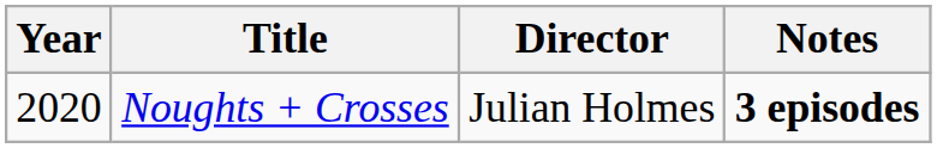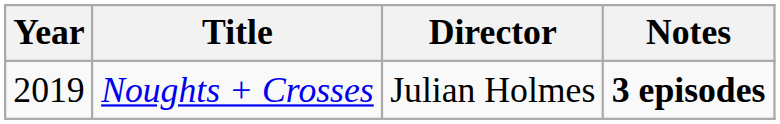Noughts + Crosses | Year: 2020 -> 2019
